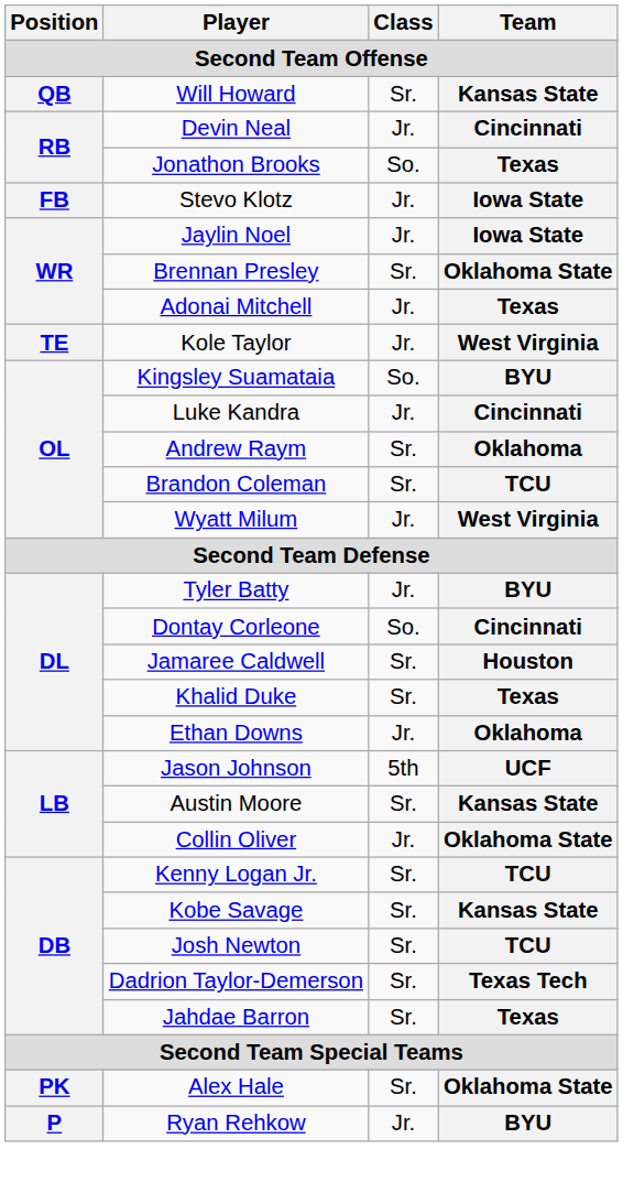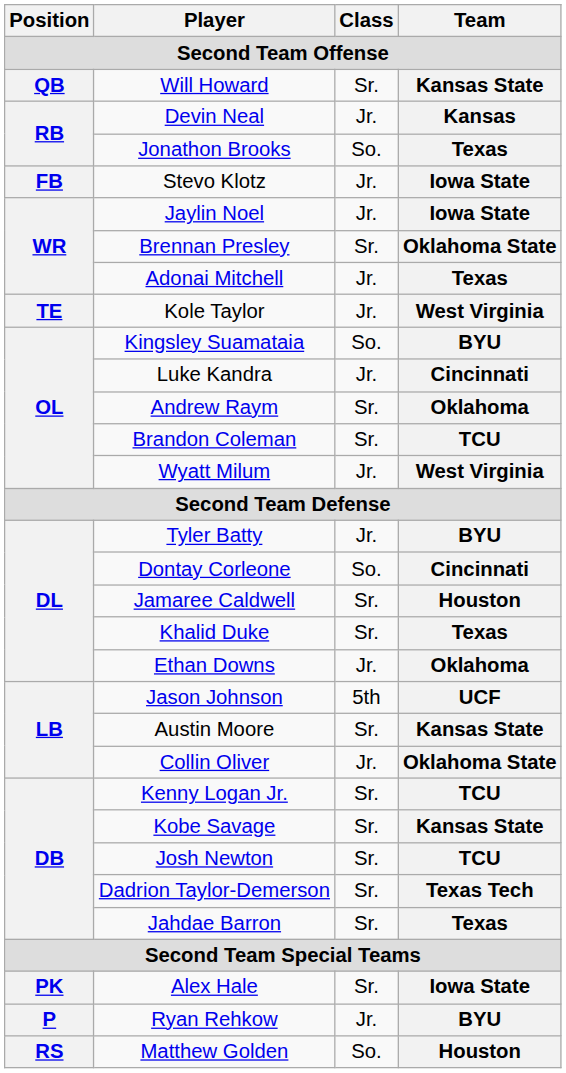Devin Neal | Team: Cincinnati -> Kansas
Alex Hale | Team: Oklahoma State -> Iowa State
+ row: RS | Matthew Golden | So. | Houston
